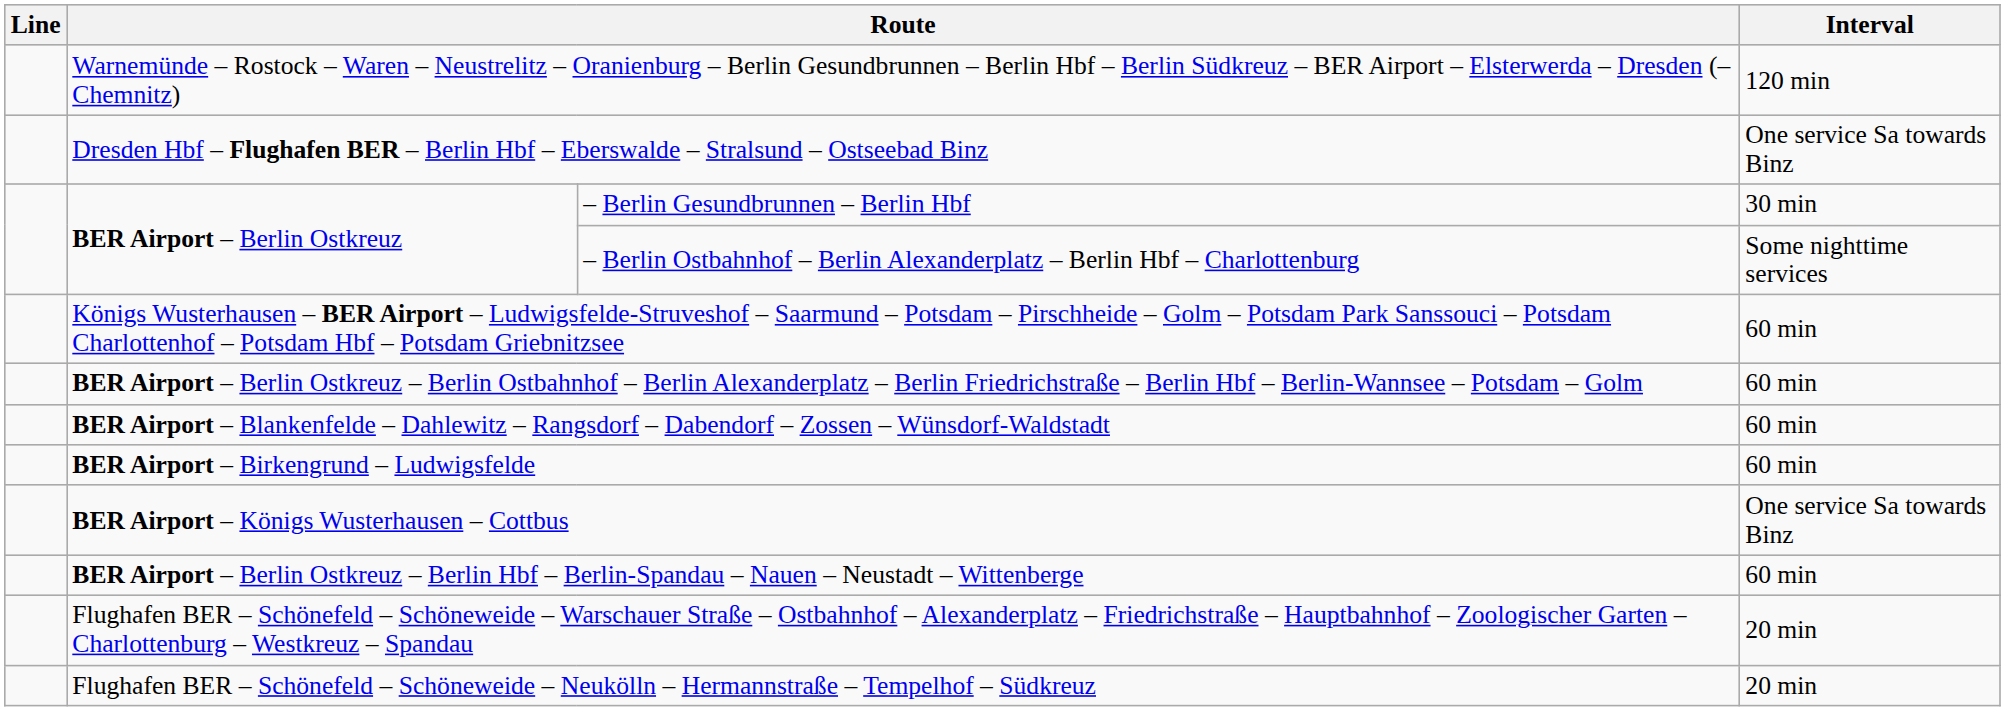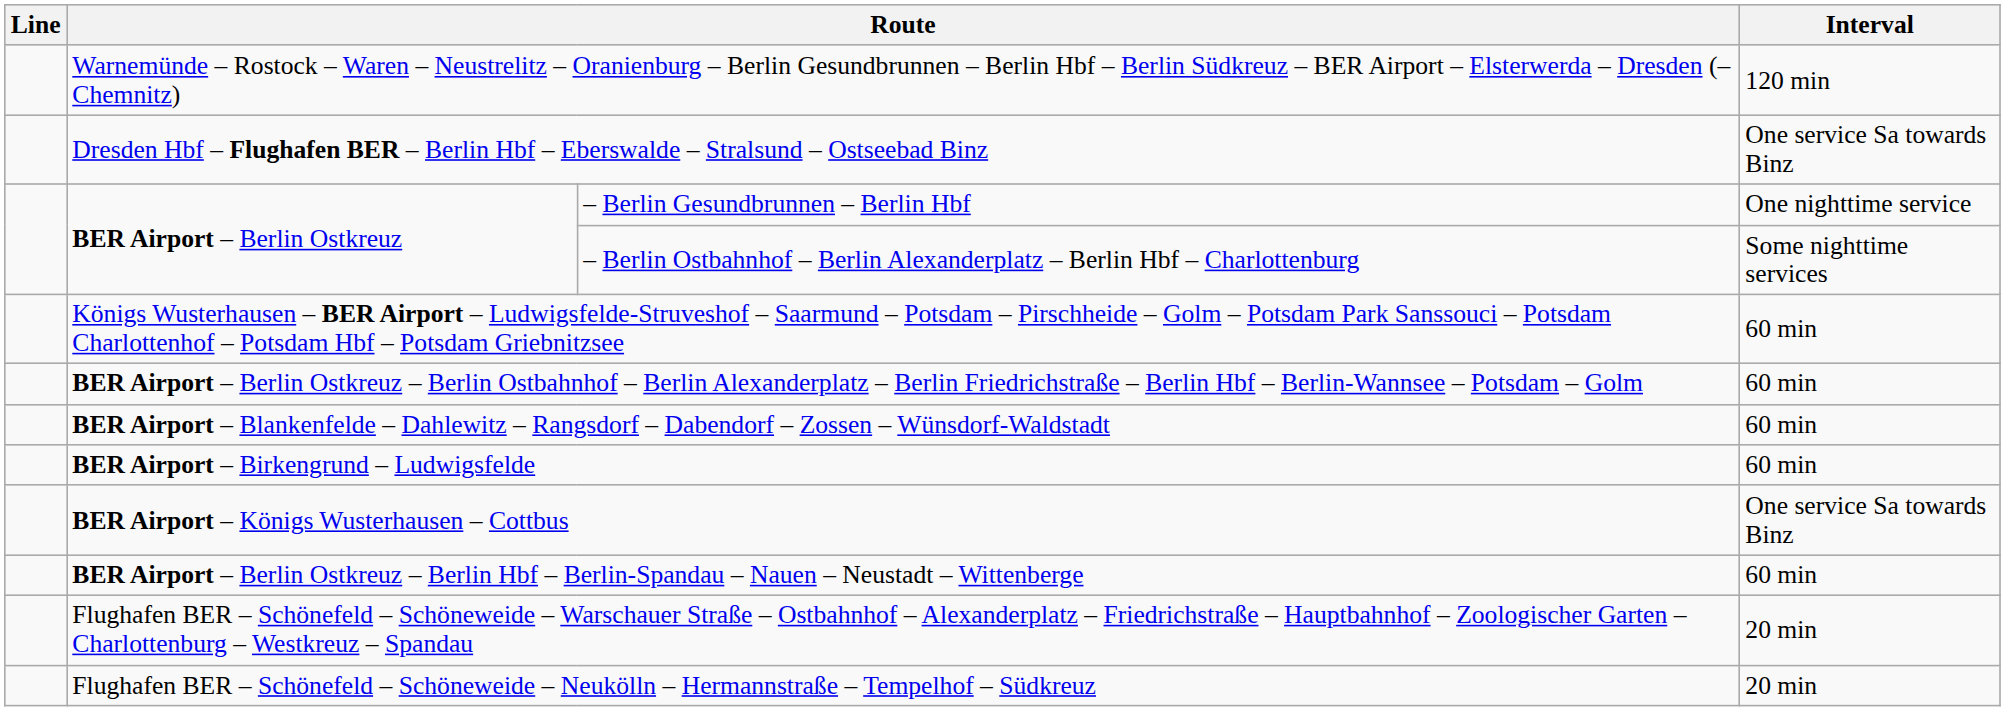– Berlin Gesundbrunnen – Berlin Hbf | Interval: 30 min -> One nighttime service
